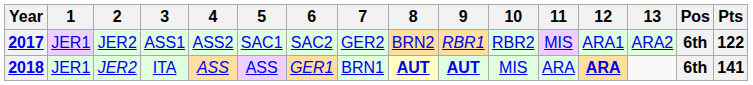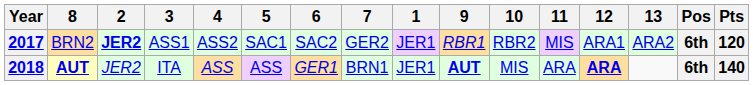columns swapped: 1 <-> 8
2017 | 2: normal -> bold
2017 | Pts: 122 -> 120
2018 | Pts: 141 -> 140
